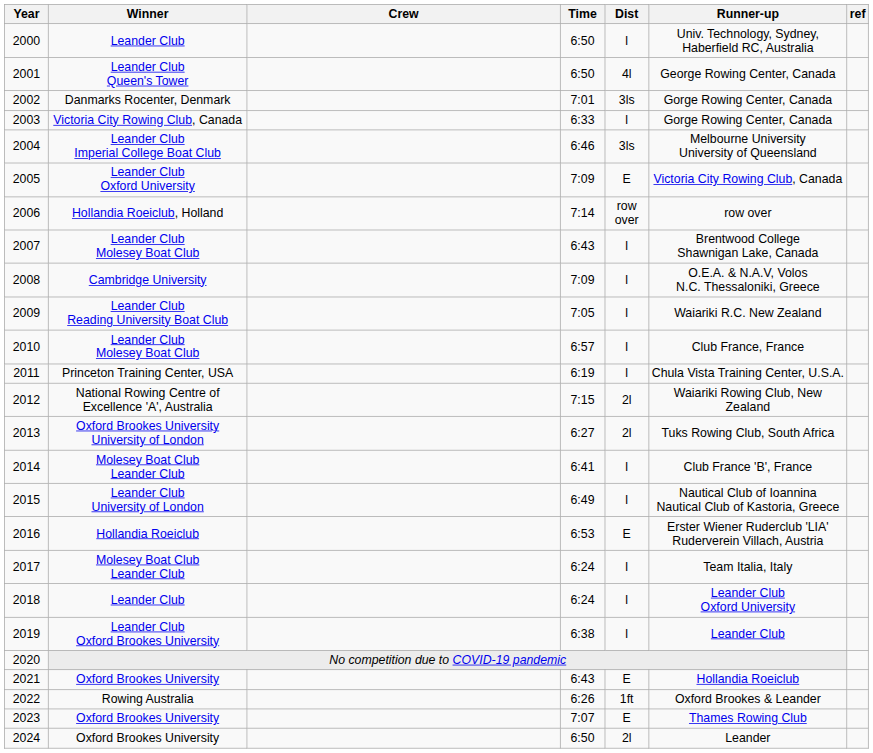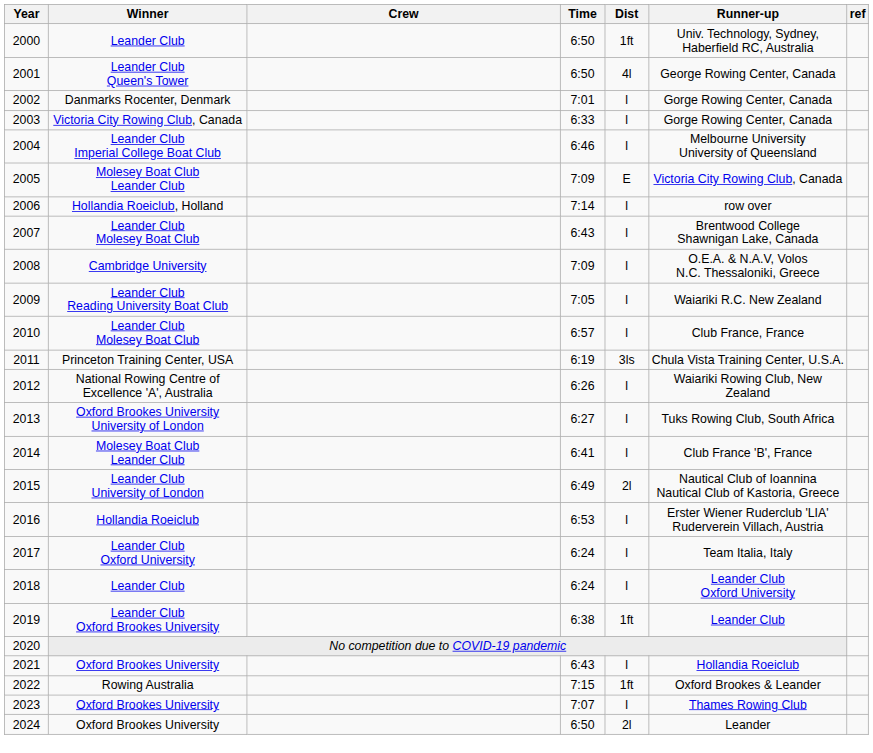2000 | Dist: l -> 1ft
2002 | Dist: 3ls -> l
2004 | Dist: 3ls -> l
2005 | Winner: Leander Club Oxford University -> Molesey Boat Club Leander Club
2006 | Dist: row over -> l
2011 | Dist: l -> 3ls
2012 | Time: 7:15 -> 6:26
2012 | Dist: 2l -> l
2013 | Dist: 2l -> l
2015 | Dist: l -> 2l
2016 | Dist: E -> l
2017 | Winner: Molesey Boat Club Leander Club -> Leander Club Oxford University
2019 | Dist: l -> 1ft
2021 | Dist: E -> l
2022 | Time: 6:26 -> 7:15
2023 | Dist: E -> l
